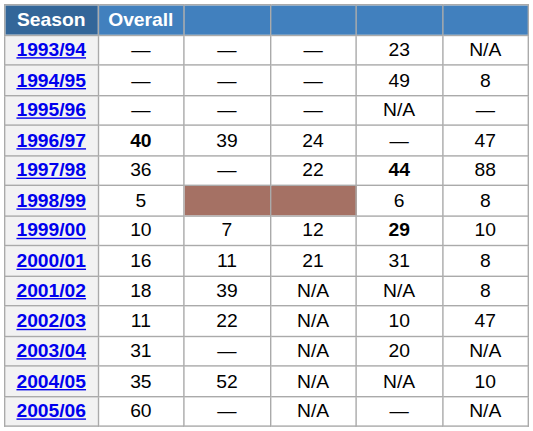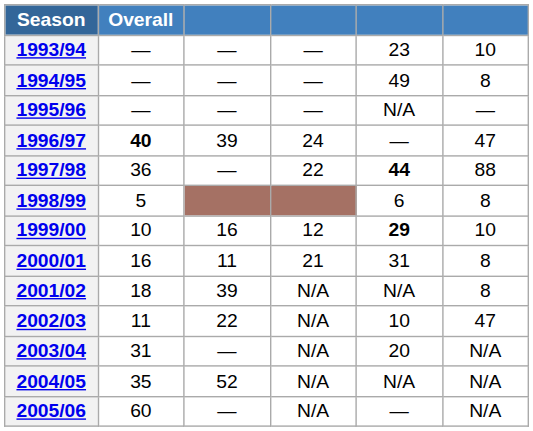1993/94 | column 6: N/A -> 10
1999/00 | column 3: 7 -> 16
2004/05 | column 6: 10 -> N/A
